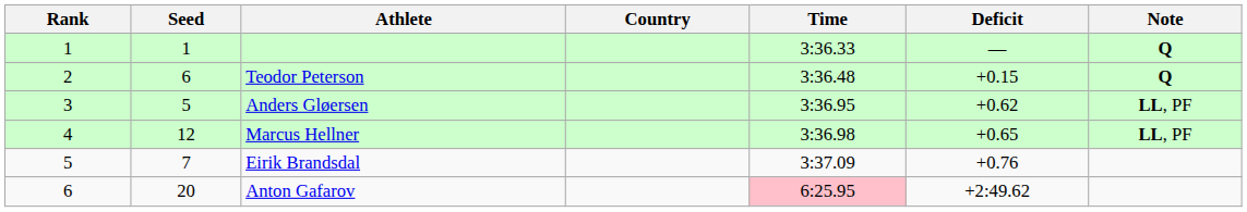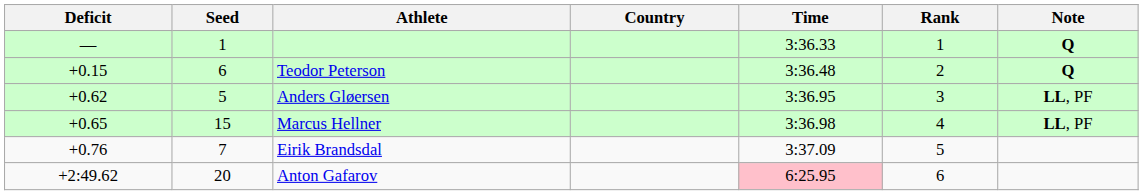columns swapped: Rank <-> Deficit
Marcus Hellner | Seed: 12 -> 15
